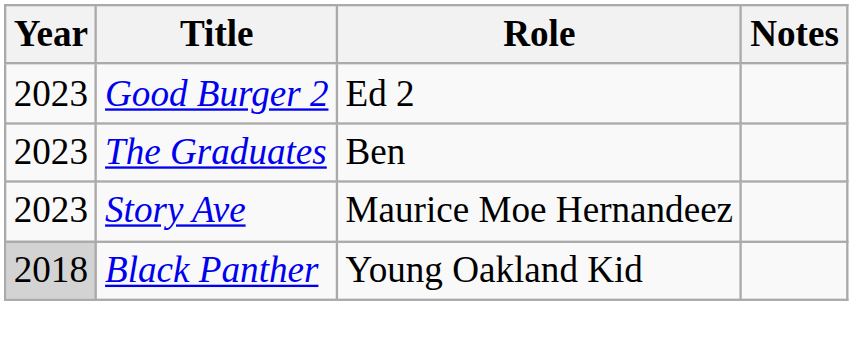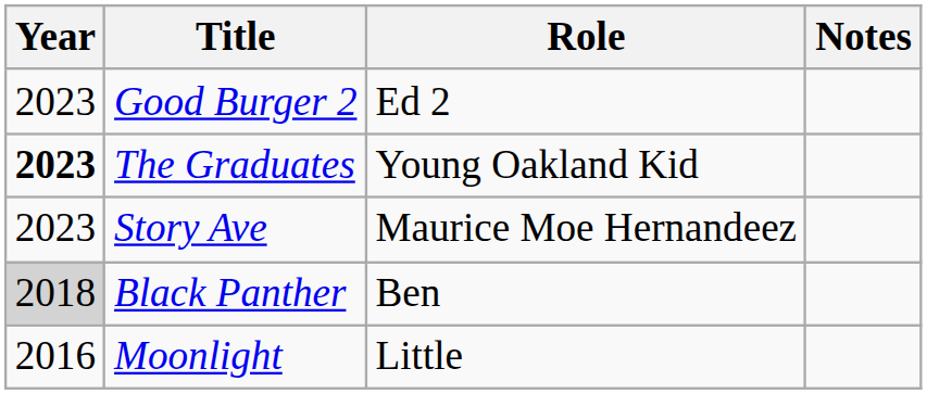The Graduates | Year: normal -> bold
The Graduates | Role: Ben -> Young Oakland Kid
Black Panther | Role: Young Oakland Kid -> Ben
+ row: 2016 | Moonlight | Little
